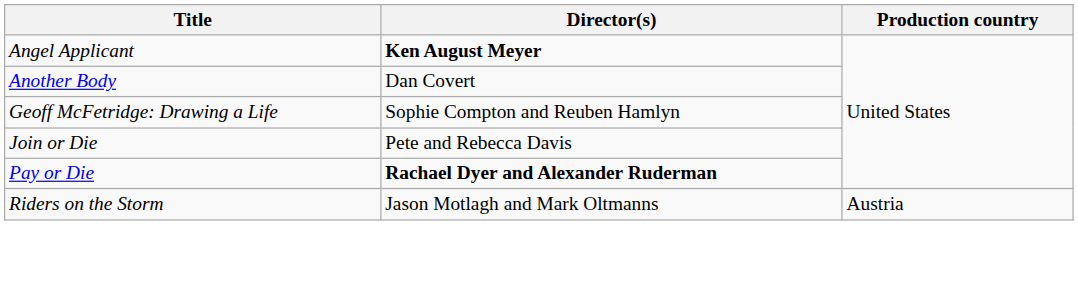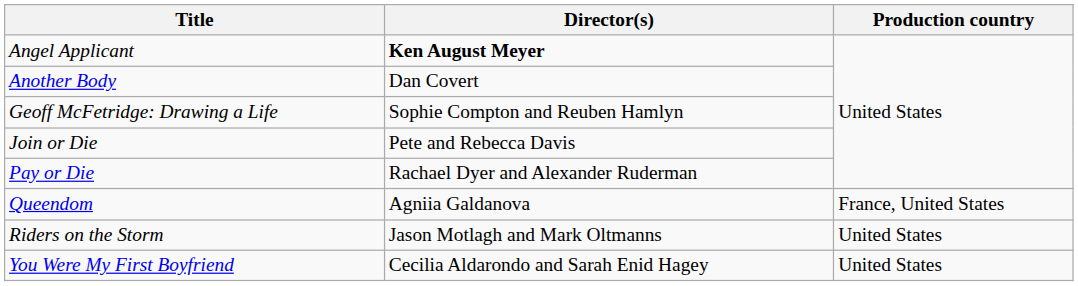Pay or Die | Director(s): bold -> normal
+ row: Queendom | Agniia Galdanova | France, United States
Riders on the Storm | Production country: Austria -> United States
+ row: You Were My First Boyfriend | Cecilia Aldarondo and Sarah Enid Hagey | United States
